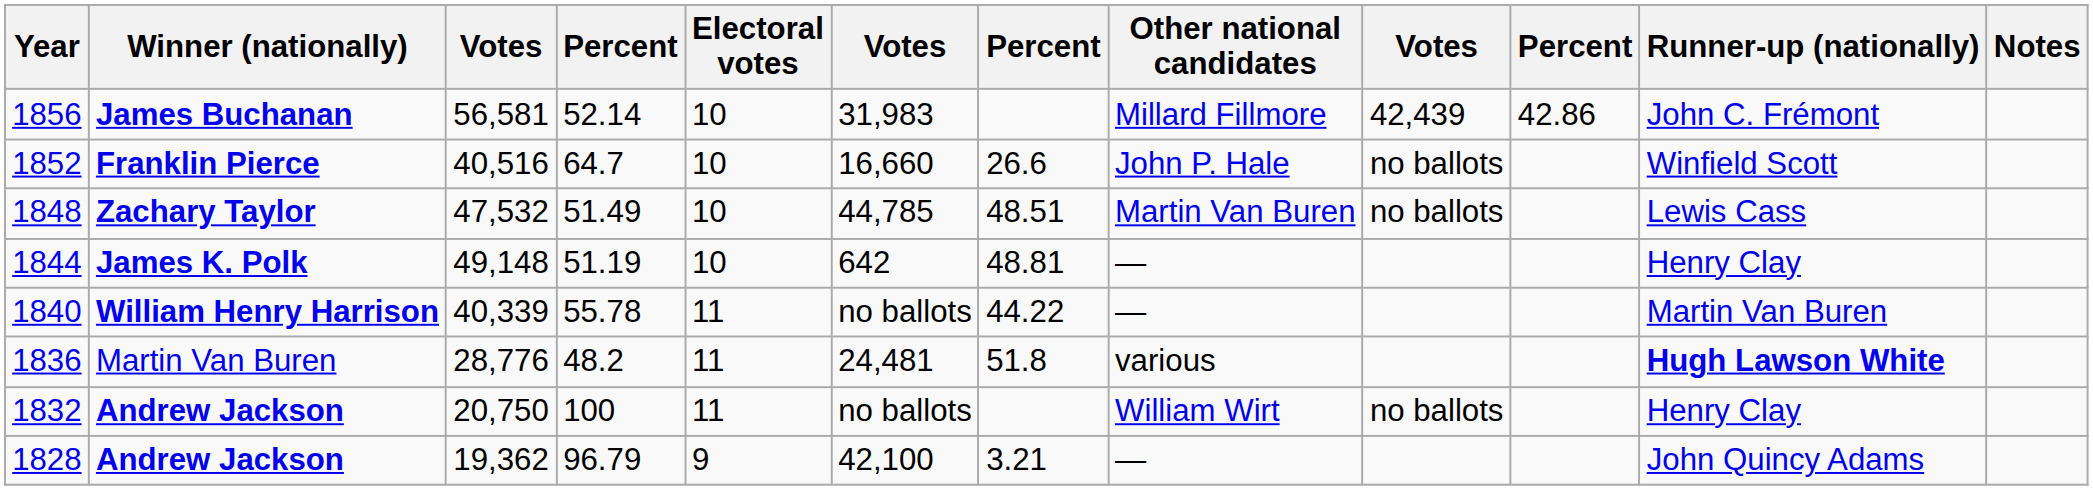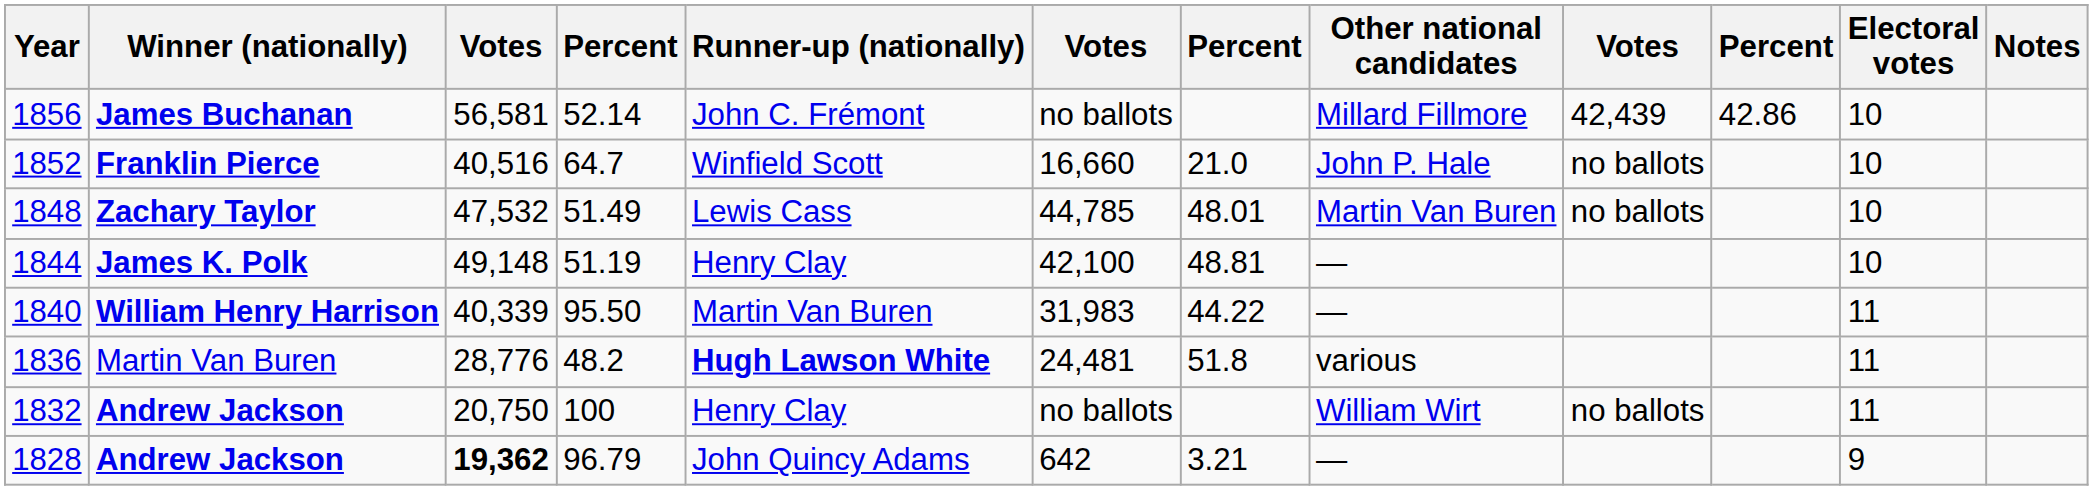columns swapped: Runner-up (nationally) <-> Electoral votes
1856 | column 6: 31,983 -> no ballots
1852 | column 7: 26.6 -> 21.0
1848 | column 7: 48.51 -> 48.01
1844 | column 6: 642 -> 42,100
1840 | column 4: 55.78 -> 95.50
1840 | column 6: no ballots -> 31,983
1828 | column 3: normal -> bold
1828 | column 6: 42,100 -> 642
